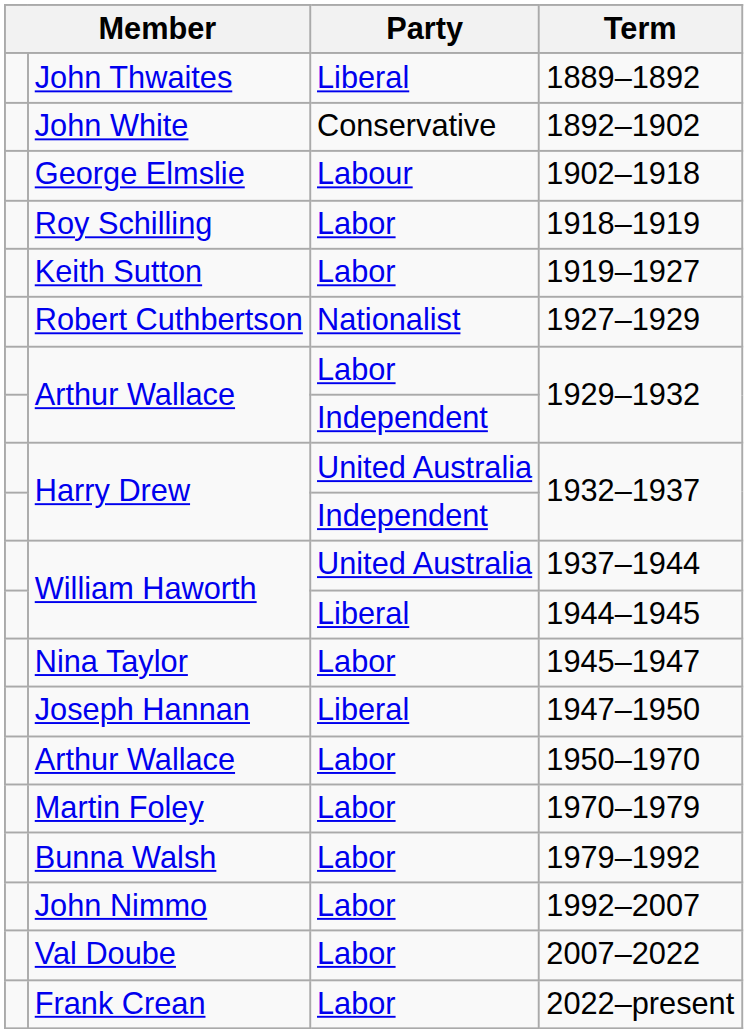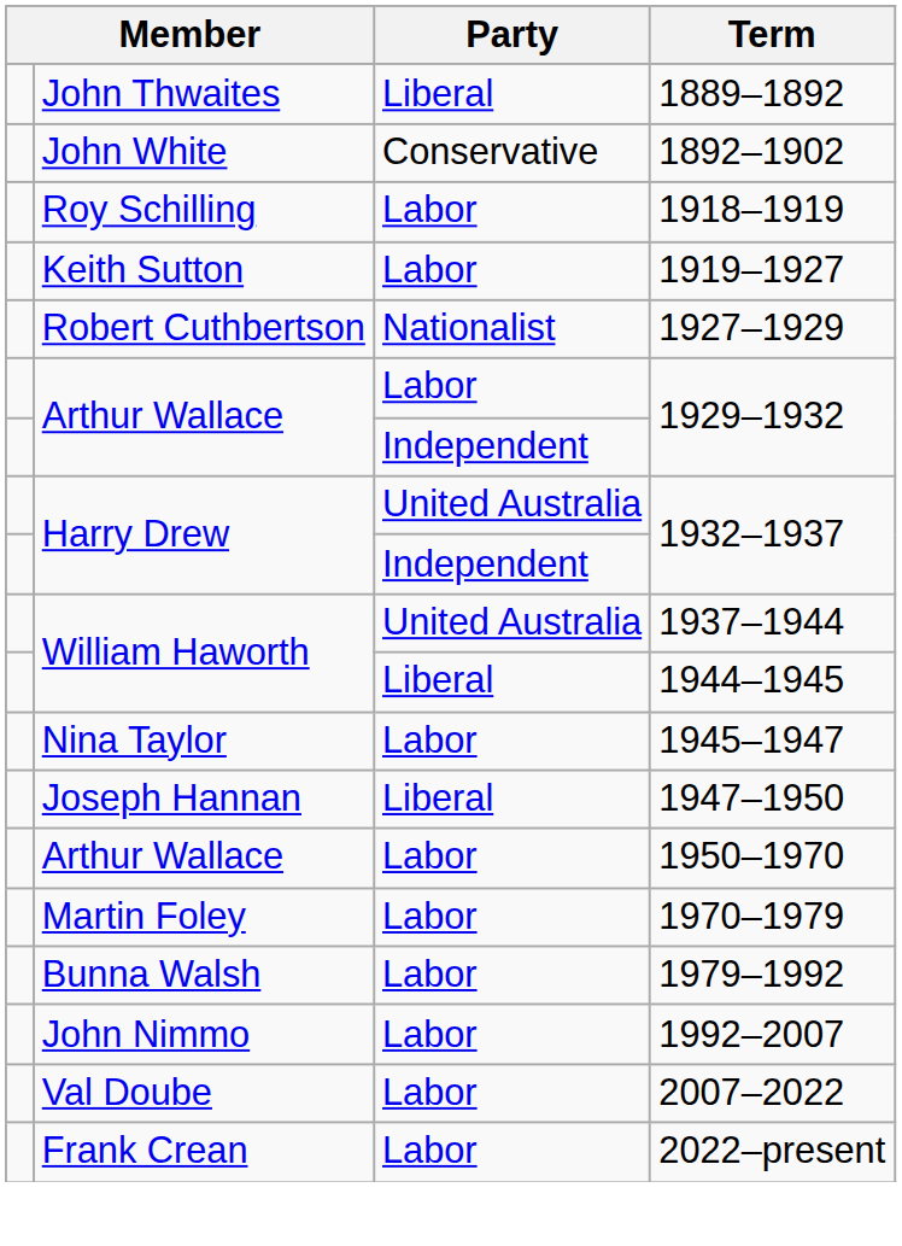- row: George Elmslie | Labour | 1902–1918
